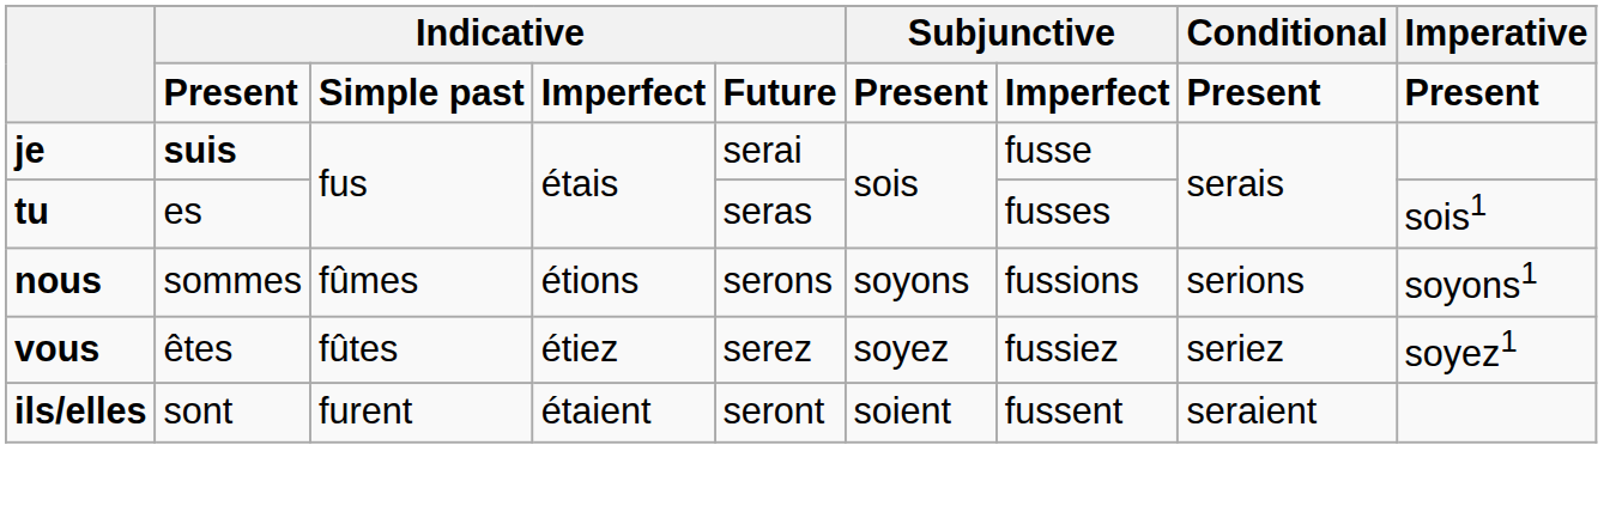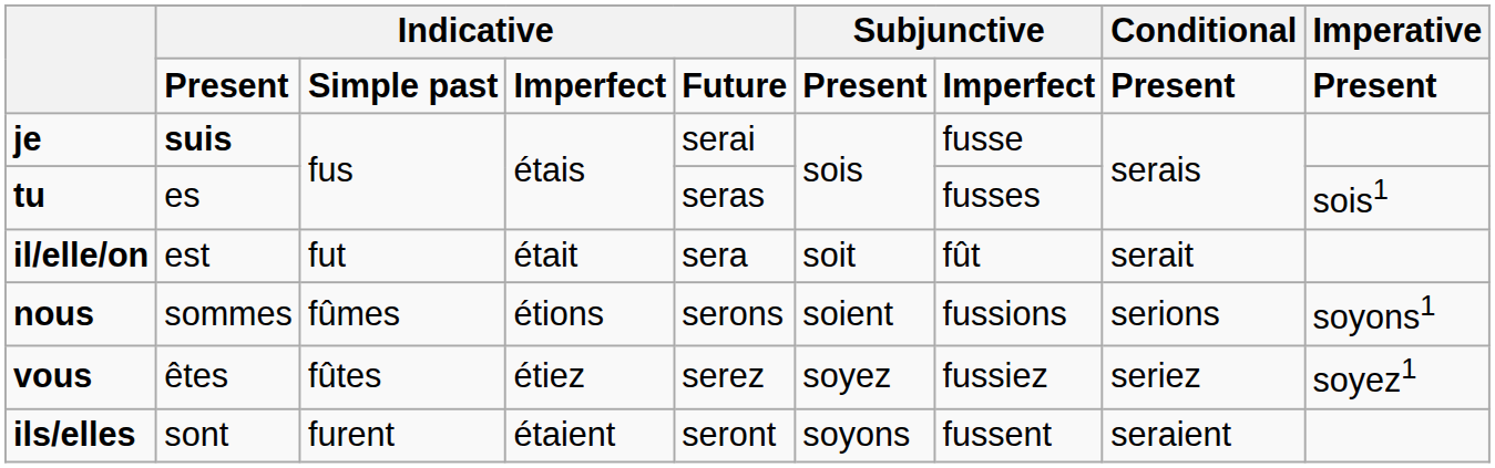+ row: il/elle/on | est | fut | était | sera | soit | fût | serait
nous | column 6: soyons -> soient
ils/elles | column 6: soient -> soyons
